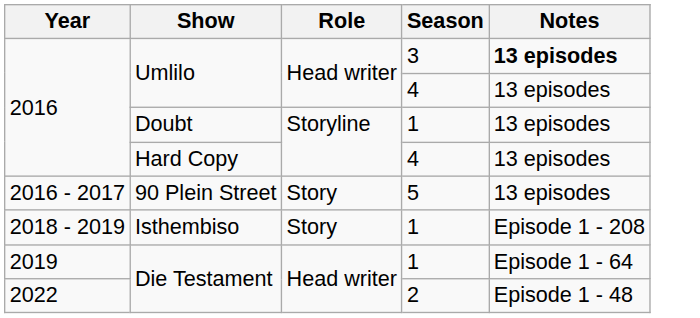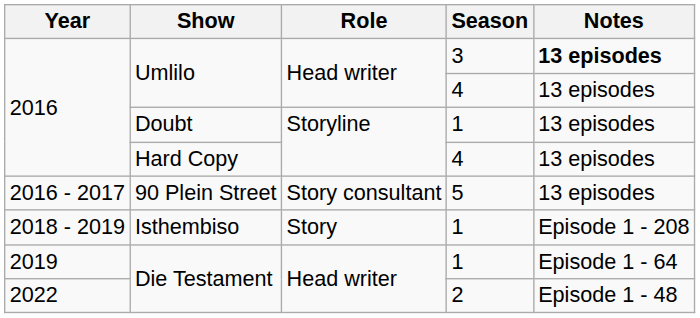90 Plein Street | Role: Story -> Story consultant
